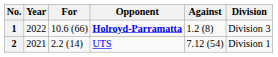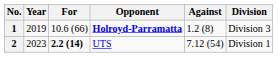1 | Year: 2022 -> 2019
2 | Year: 2021 -> 2023
2 | For: normal -> bold
